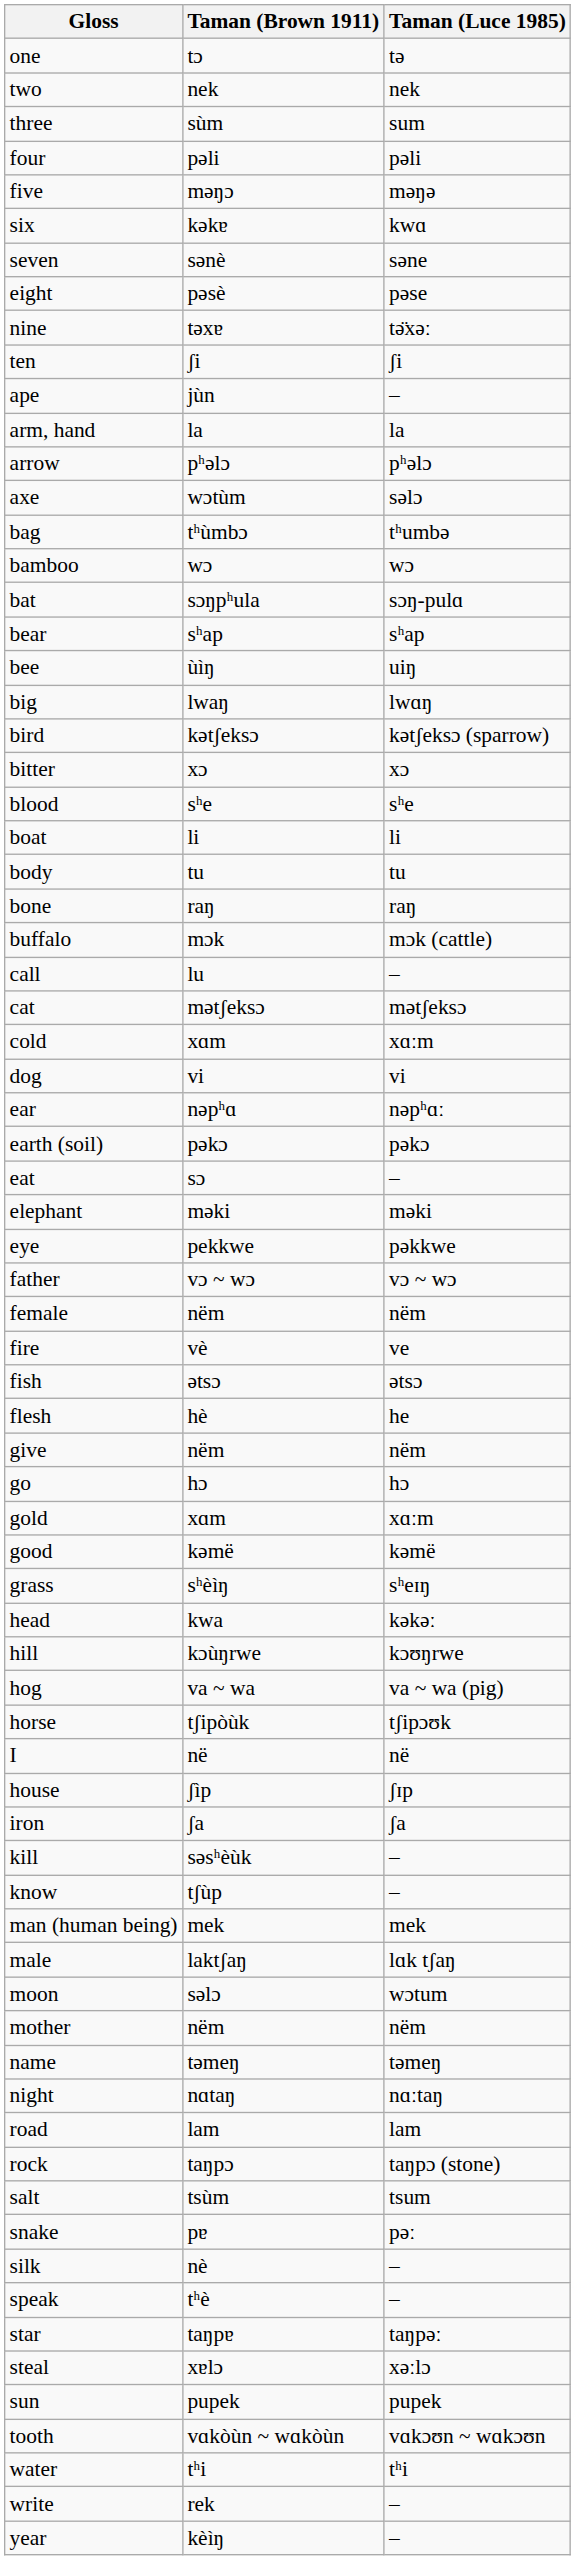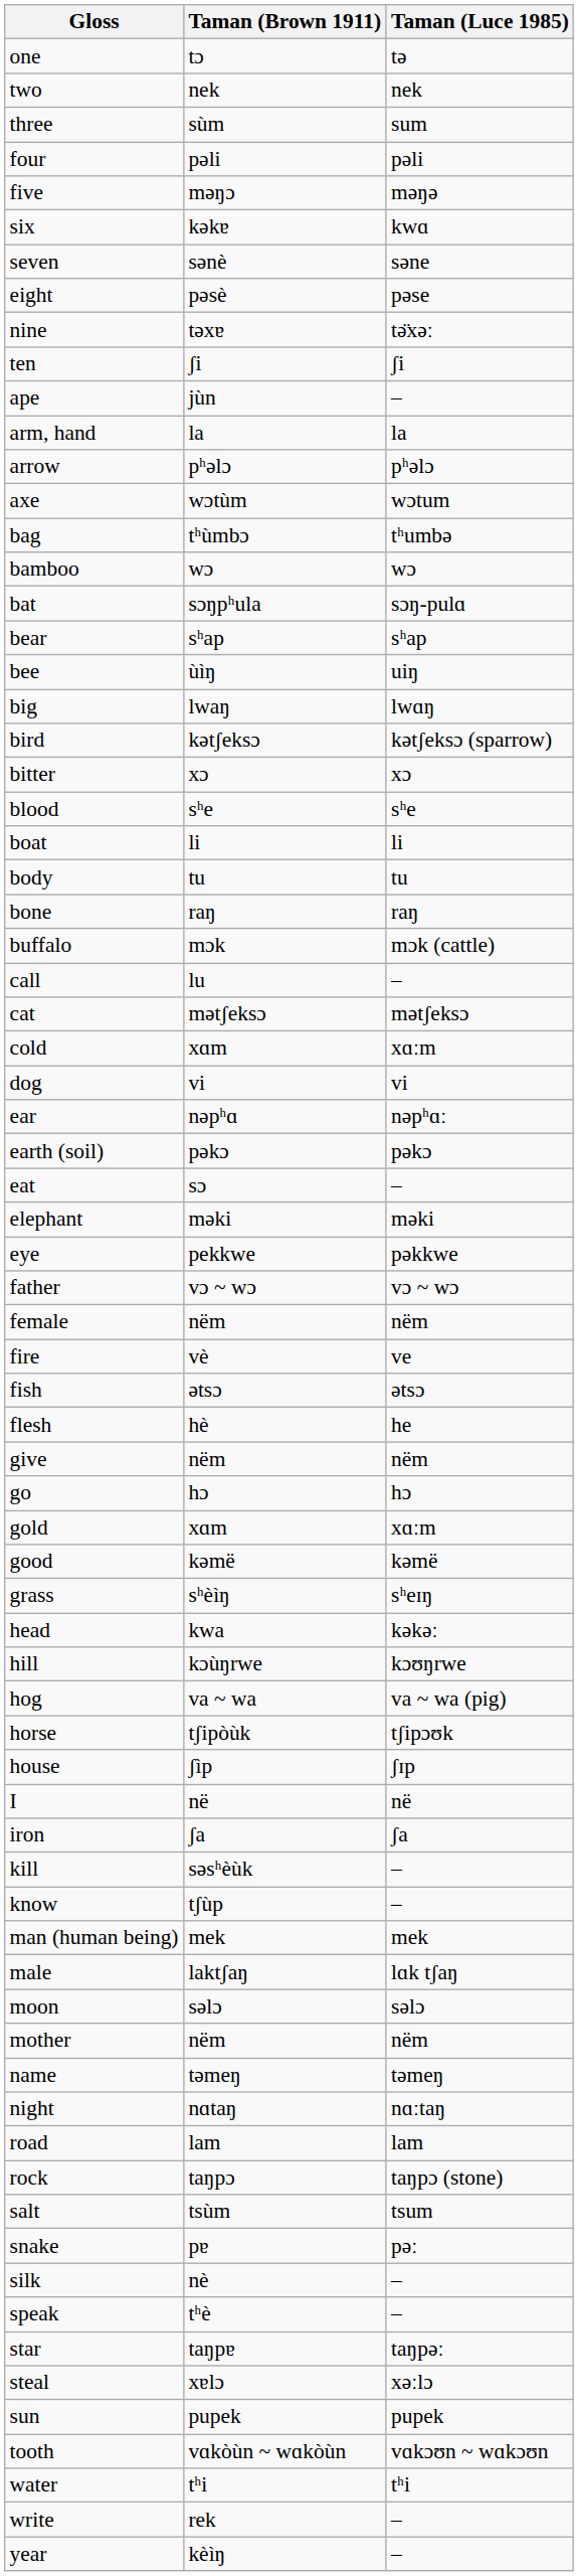axe | Taman (Luce 1985): səlɔ -> wɔtum
rows swapped: house <-> I
moon | Taman (Luce 1985): wɔtum -> səlɔ
